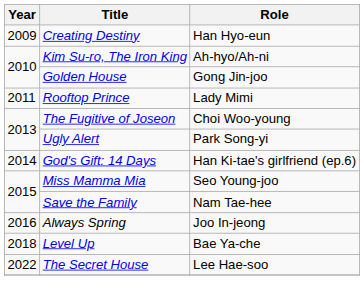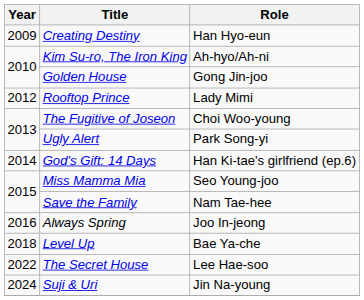Rooftop Prince | Year: 2011 -> 2012
+ row: 2024 | Suji & Uri | Jin Na-young
